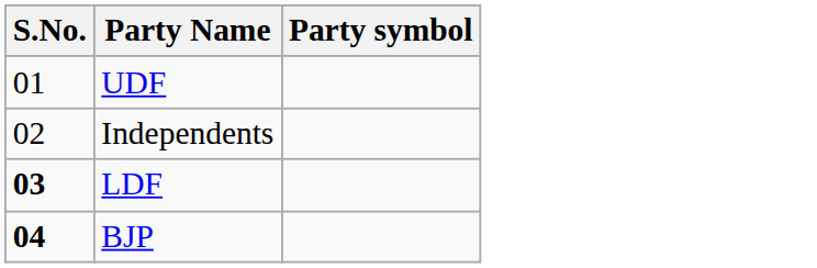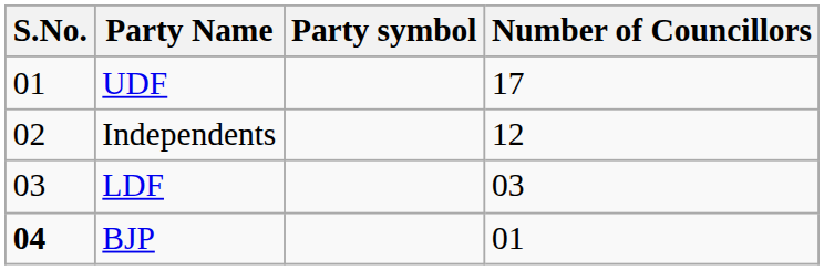+ column: Number of Councillors | 17 | 12 | 03 | 01
LDF | S.No.: bold -> normal
